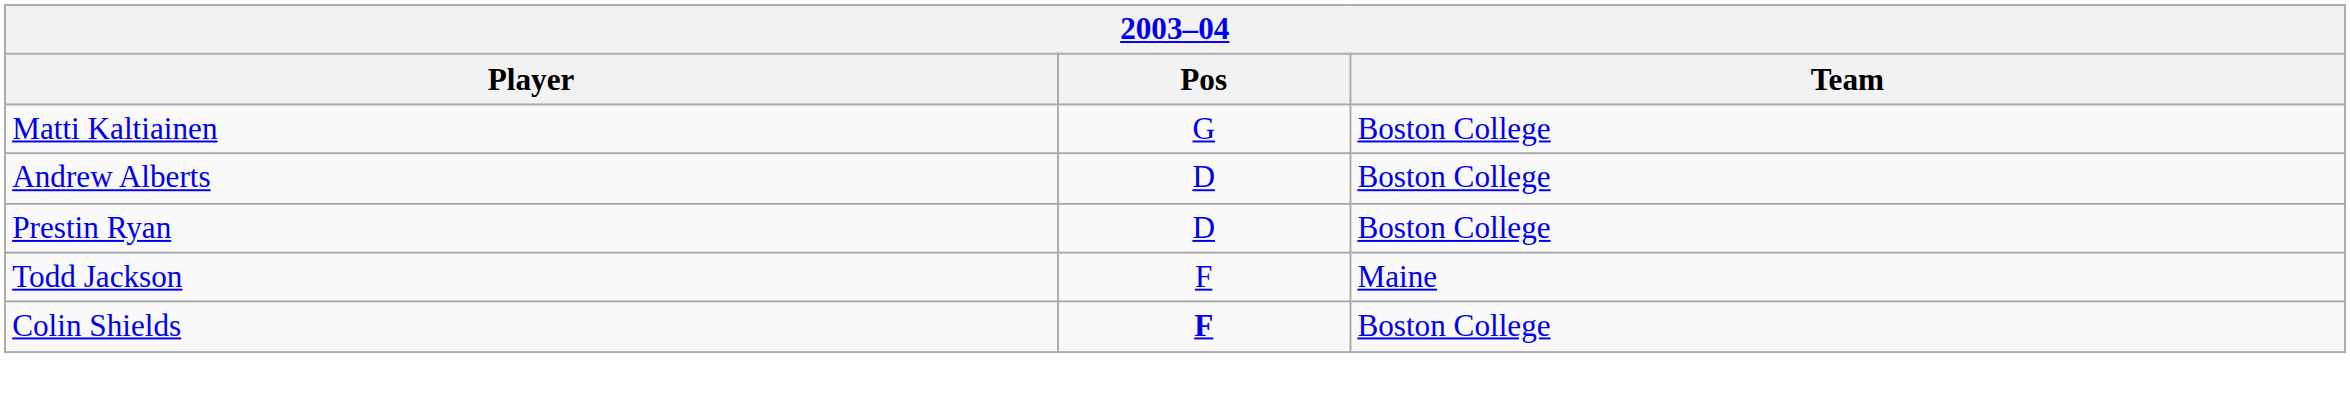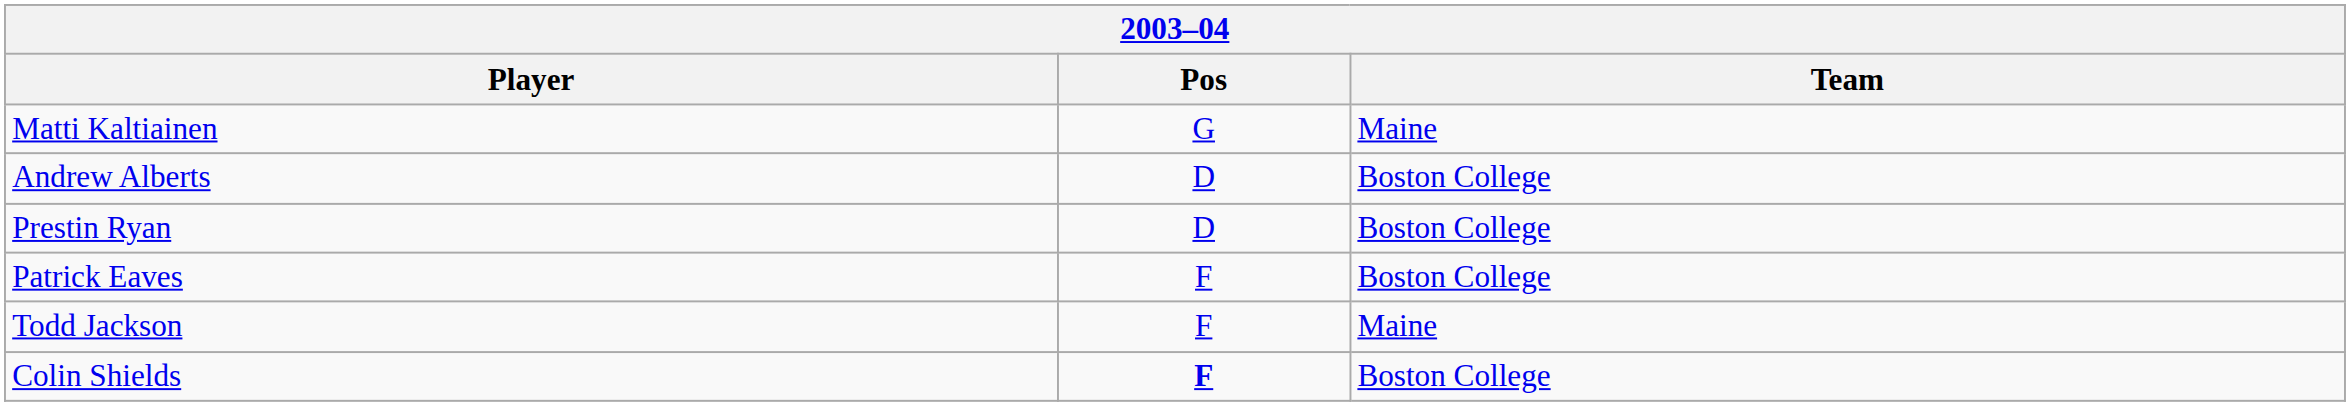Matti Kaltiainen | Team: Boston College -> Maine
+ row: Patrick Eaves | F | Boston College
